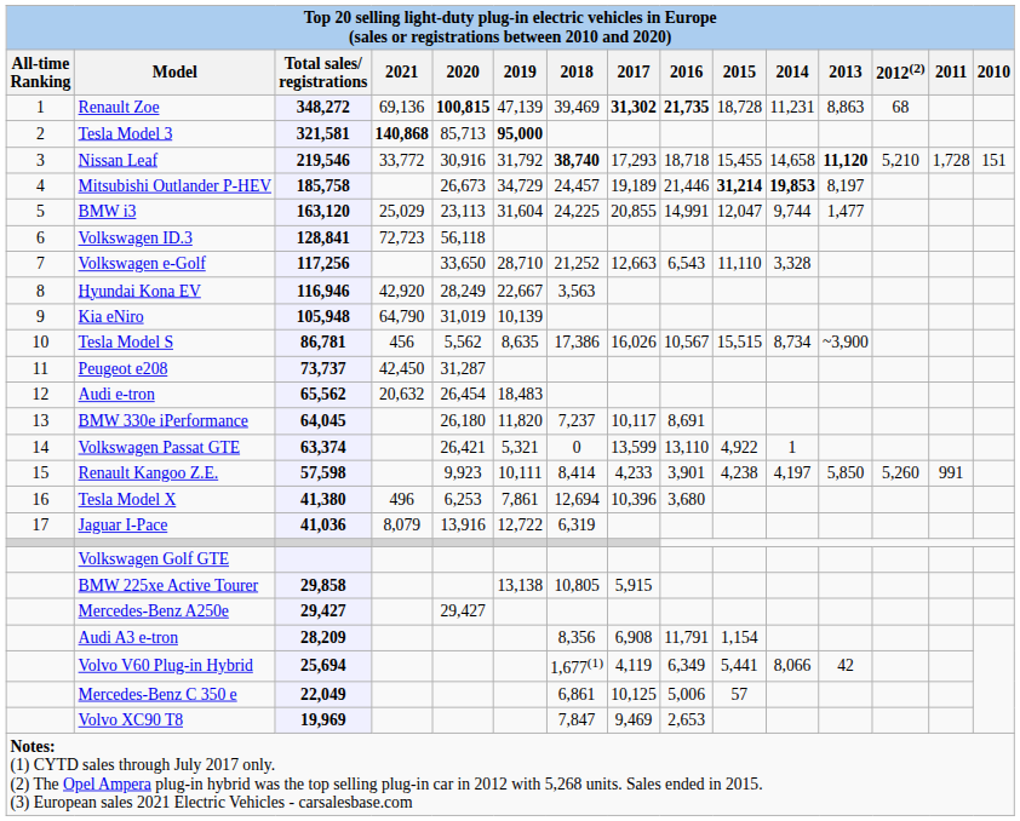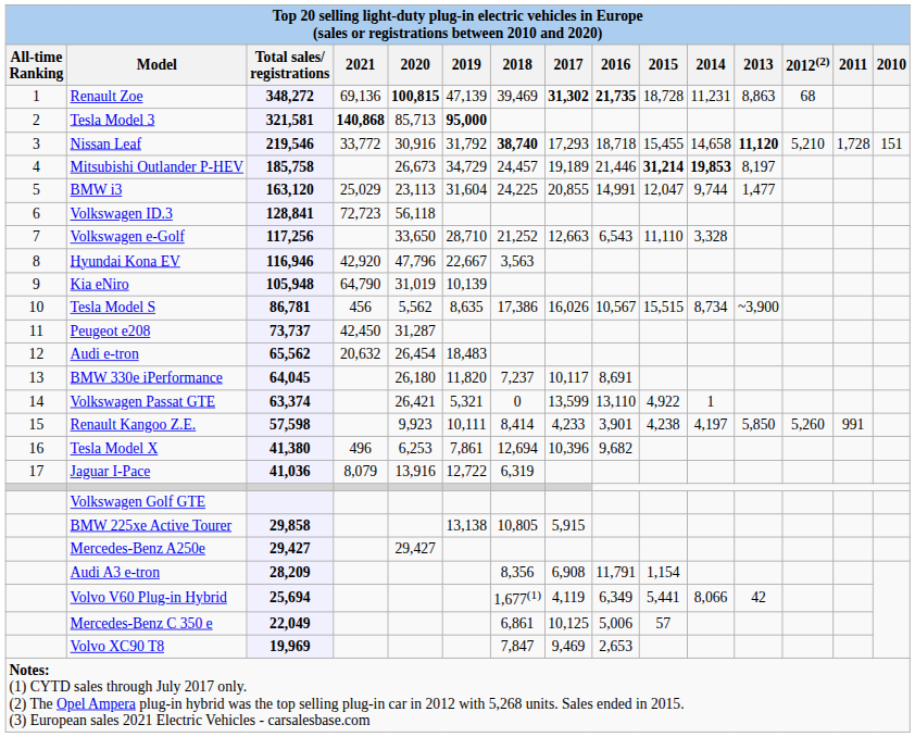Hyundai Kona EV | 2020: 28,249 -> 47,796
Tesla Model X | 2016: 3,680 -> 9,682
